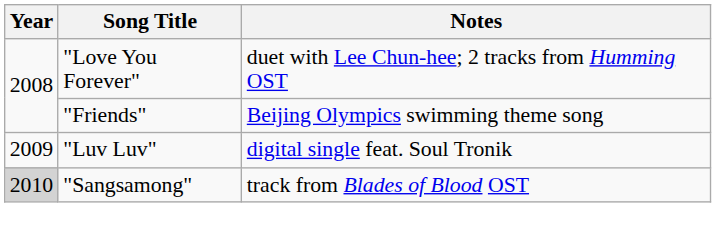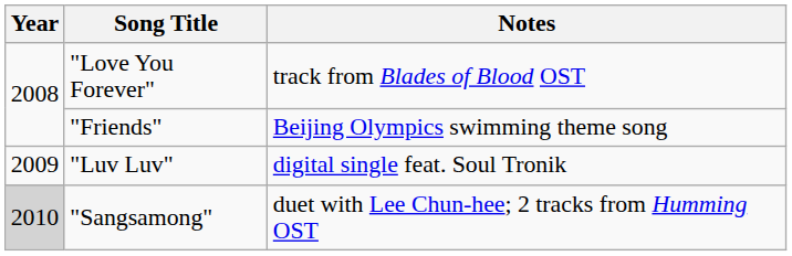"Love You Forever" | Notes: duet with Lee Chun-hee; 2 tracks from Humming OST -> track from Blades of Blood OST
"Sangsamong" | Notes: track from Blades of Blood OST -> duet with Lee Chun-hee; 2 tracks from Humming OST
